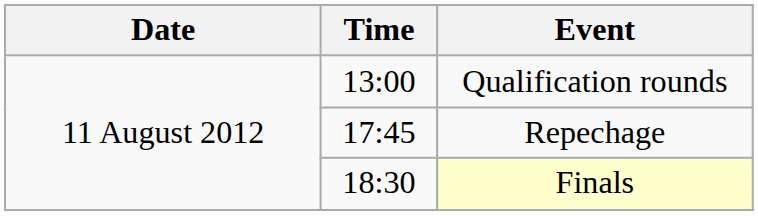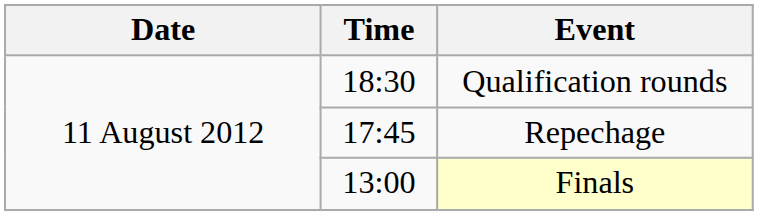Qualification rounds | Time: 13:00 -> 18:30
Finals | Time: 18:30 -> 13:00
